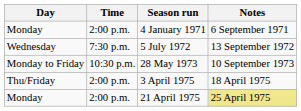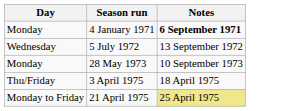- column: Time | 2:00 p.m. | 7:30 p.m. | 10:30 p.m. | 2:00 p.m. | 2:00 p.m.
4 January 1971 | Notes: normal -> bold
28 May 1973 | Day: Monday to Friday -> Monday
21 April 1975 | Day: Monday -> Monday to Friday
